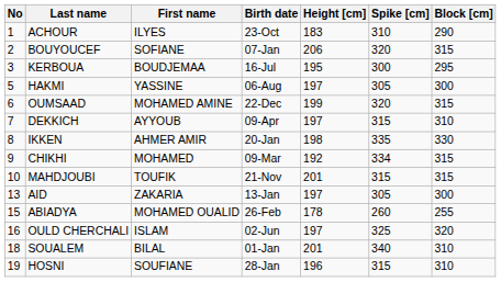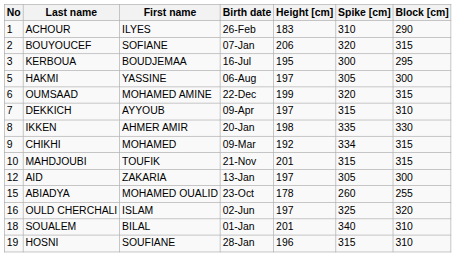ACHOUR | Birth date: 23-Oct -> 26-Feb
AID | No: 13 -> 12
ABIADYA | Birth date: 26-Feb -> 23-Oct
